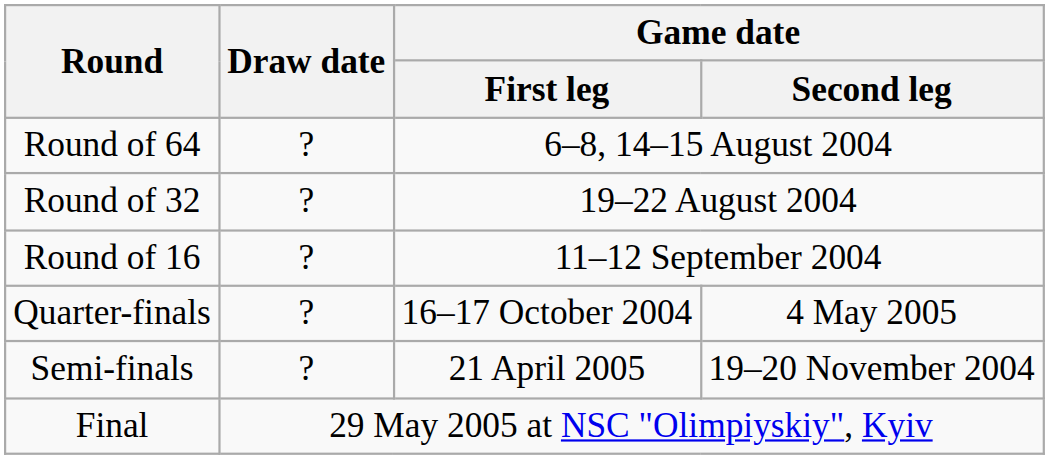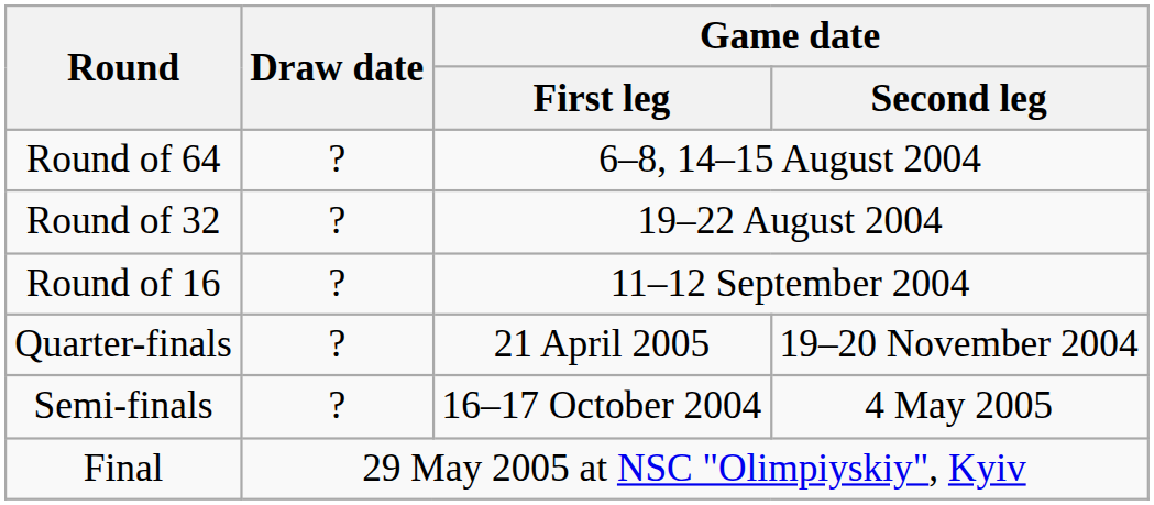Quarter-finals | Game date / First leg: 16–17 October 2004 -> 21 April 2005
Quarter-finals | Game date / Second leg: 4 May 2005 -> 19–20 November 2004
Semi-finals | Game date / First leg: 21 April 2005 -> 16–17 October 2004
Semi-finals | Game date / Second leg: 19–20 November 2004 -> 4 May 2005
